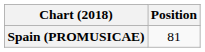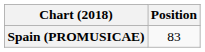Spain (PROMUSICAE) | Position: 81 -> 83
